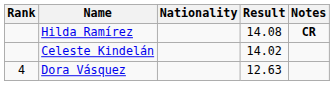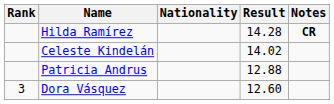Hilda Ramírez | Result: 14.08 -> 14.28
+ row: Patricia Andrus | 12.88
Dora Vásquez | Rank: 4 -> 3
Dora Vásquez | Result: 12.63 -> 12.60
